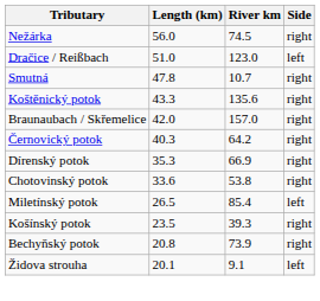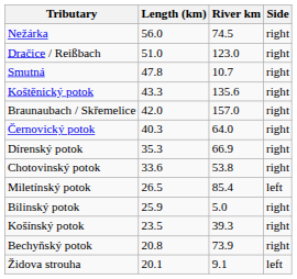Dračice / Reißbach | Side: left -> right
Černovický potok | River km: 64.2 -> 64.0
+ row: Bilinský potok | 25.9 | 5.0 | right
